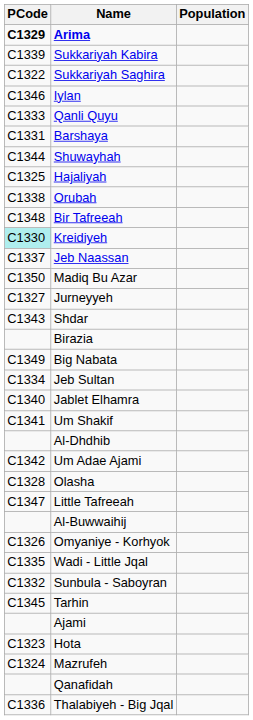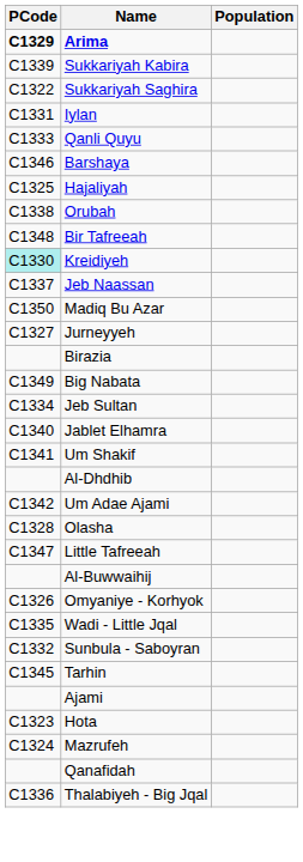Iylan | PCode: C1346 -> C1331
Barshaya | PCode: C1331 -> C1346
- row: C1344 | Shuwayhah
- row: C1343 | Shdar
